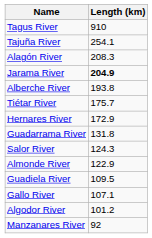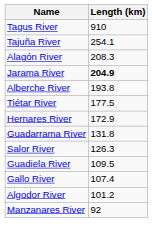Tiétar River | Length (km): 175.7 -> 177.5
Salor River | Length (km): 124.3 -> 126.3
- row: Almonde River | 122.9
Gallo River | Length (km): 107.1 -> 107.4
